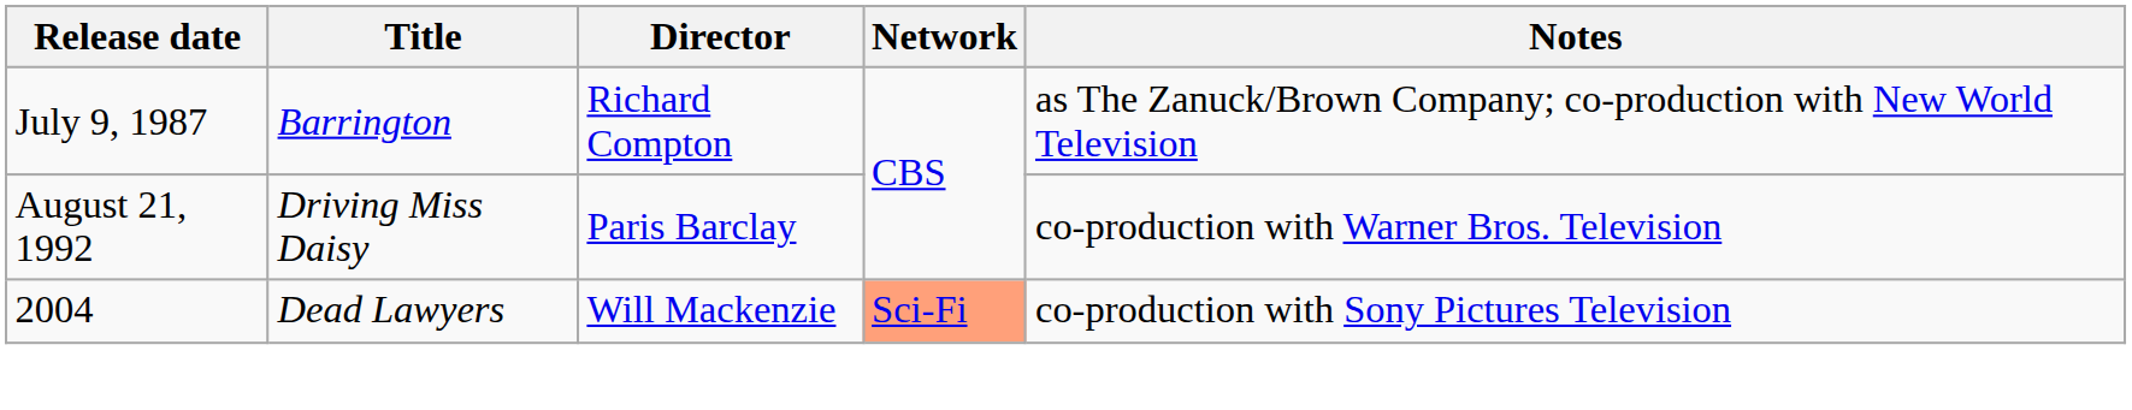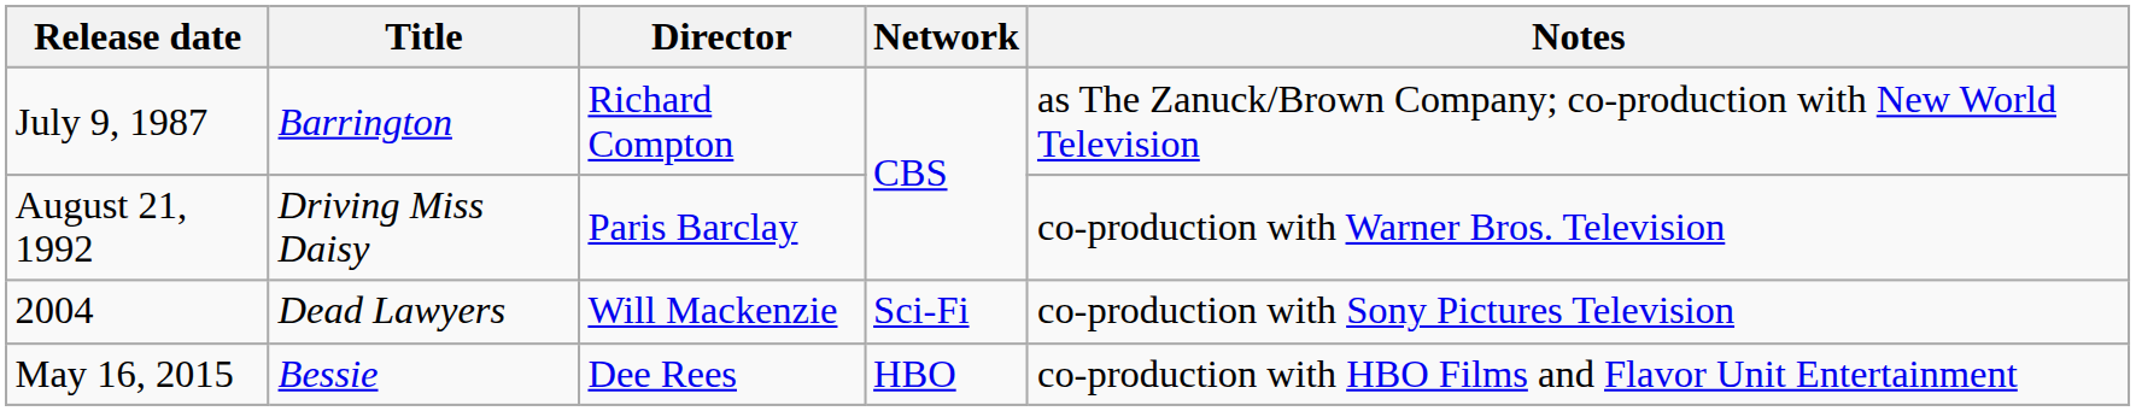2004 | Network: lightsalmon background -> no background
+ row: May 16, 2015 | Bessie | Dee Rees | HBO | co-production with HBO Films and Flavor Unit Entertainment
